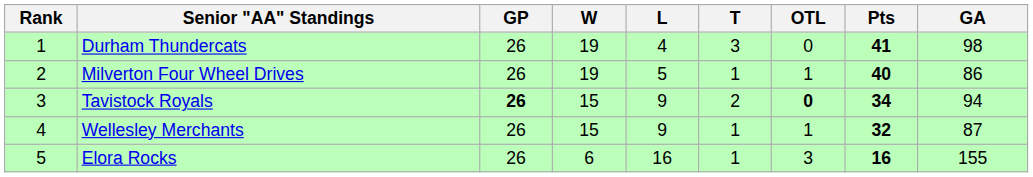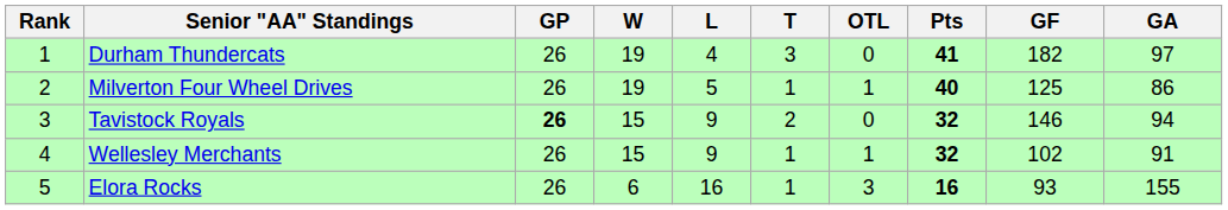+ column: GF | 182 | 125 | 146 | 102 | 93
Durham Thundercats | GA: 98 -> 97
Tavistock Royals | OTL: bold -> normal
Tavistock Royals | Pts: 34 -> 32
Wellesley Merchants | GA: 87 -> 91
